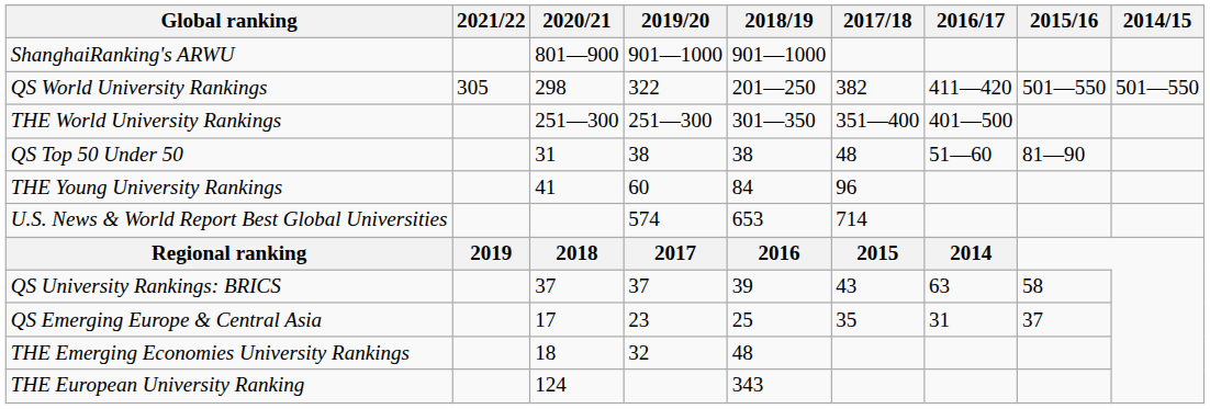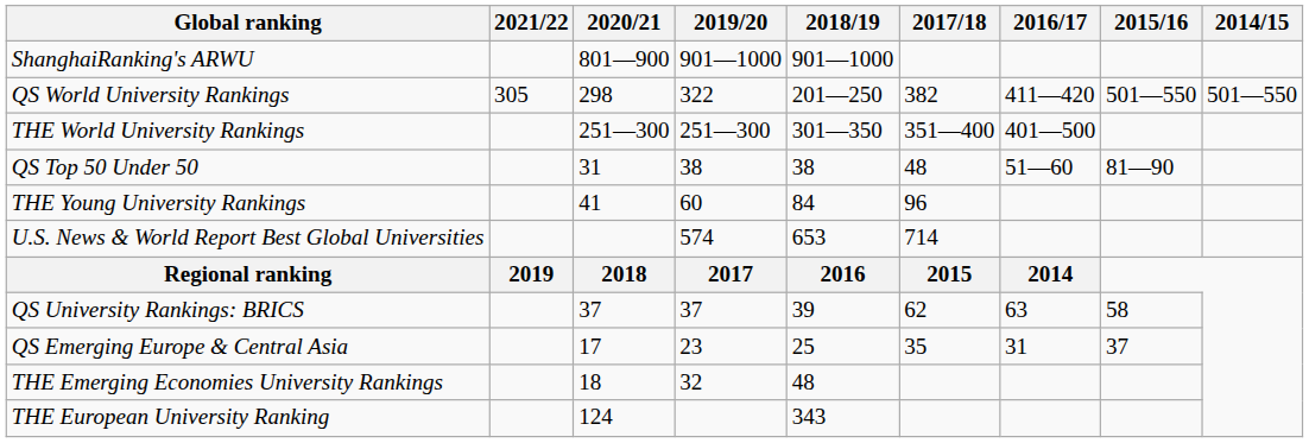QS University Rankings: BRICS | 2017/18: 43 -> 62
